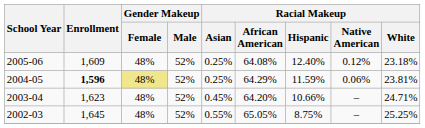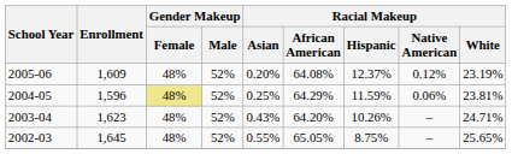2005-06 | Racial Makeup / Asian: 0.25% -> 0.20%
2005-06 | Racial Makeup / Hispanic: 12.40% -> 12.37%
2005-06 | Racial Makeup / White: 23.18% -> 23.19%
2004-05 | Enrollment: bold -> normal
2003-04 | Racial Makeup / Asian: 0.45% -> 0.43%
2003-04 | Racial Makeup / Hispanic: 10.66% -> 10.26%
2002-03 | Racial Makeup / White: 25.25% -> 25.65%
